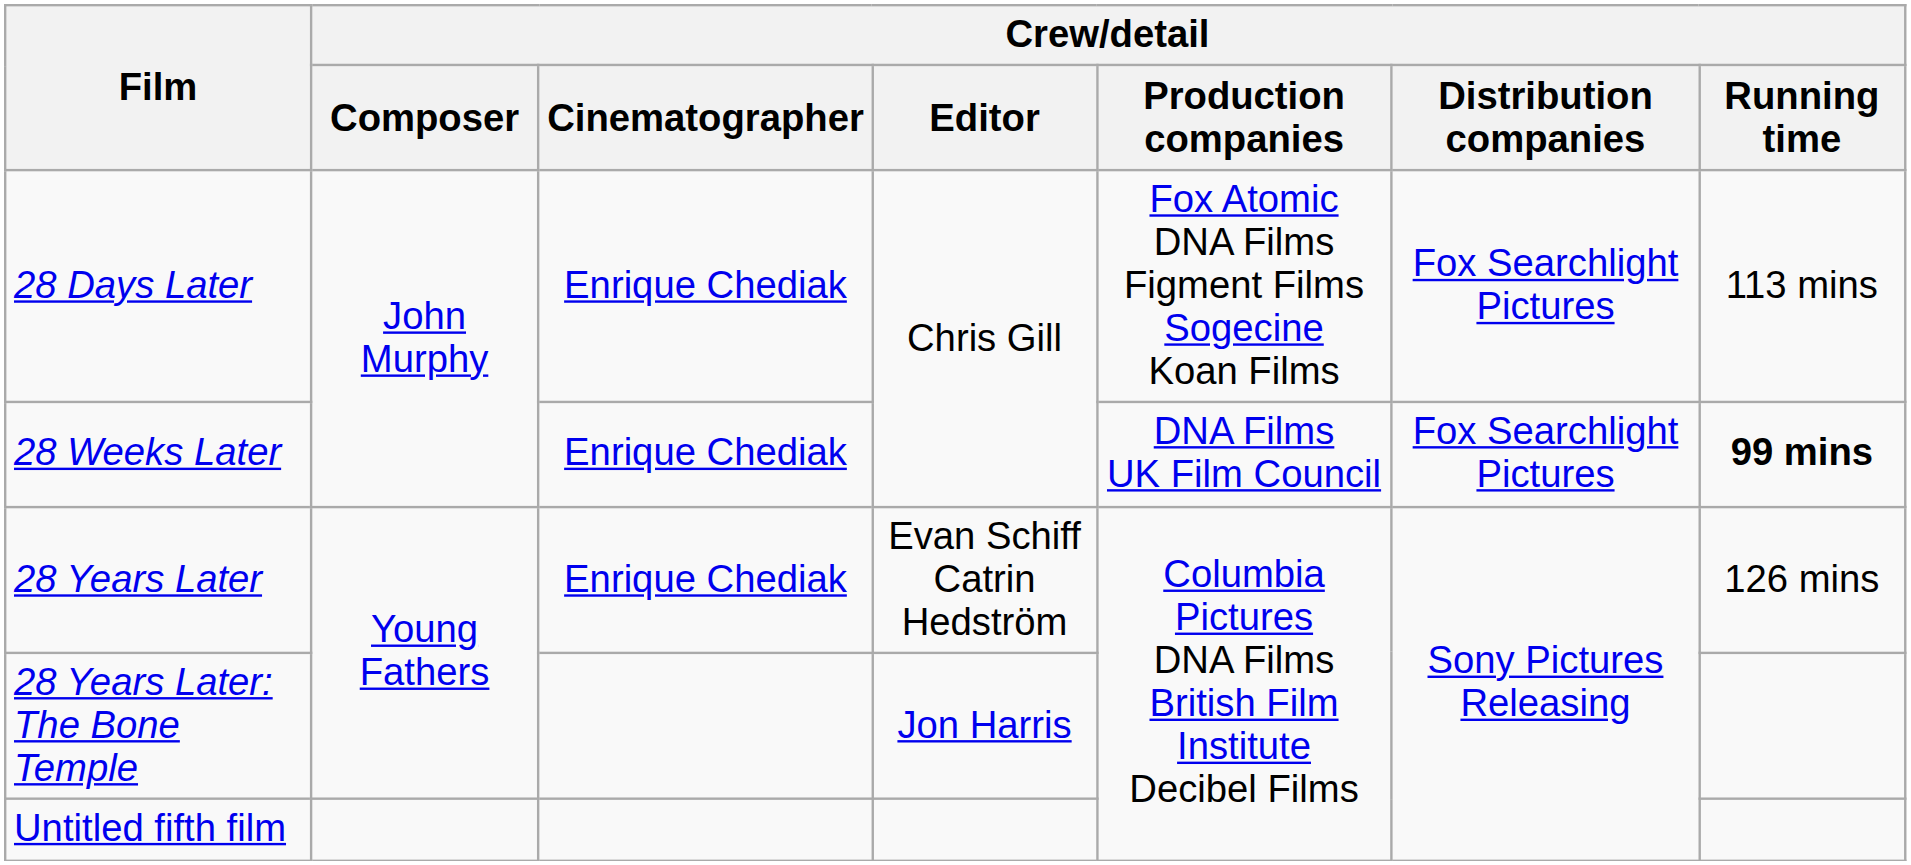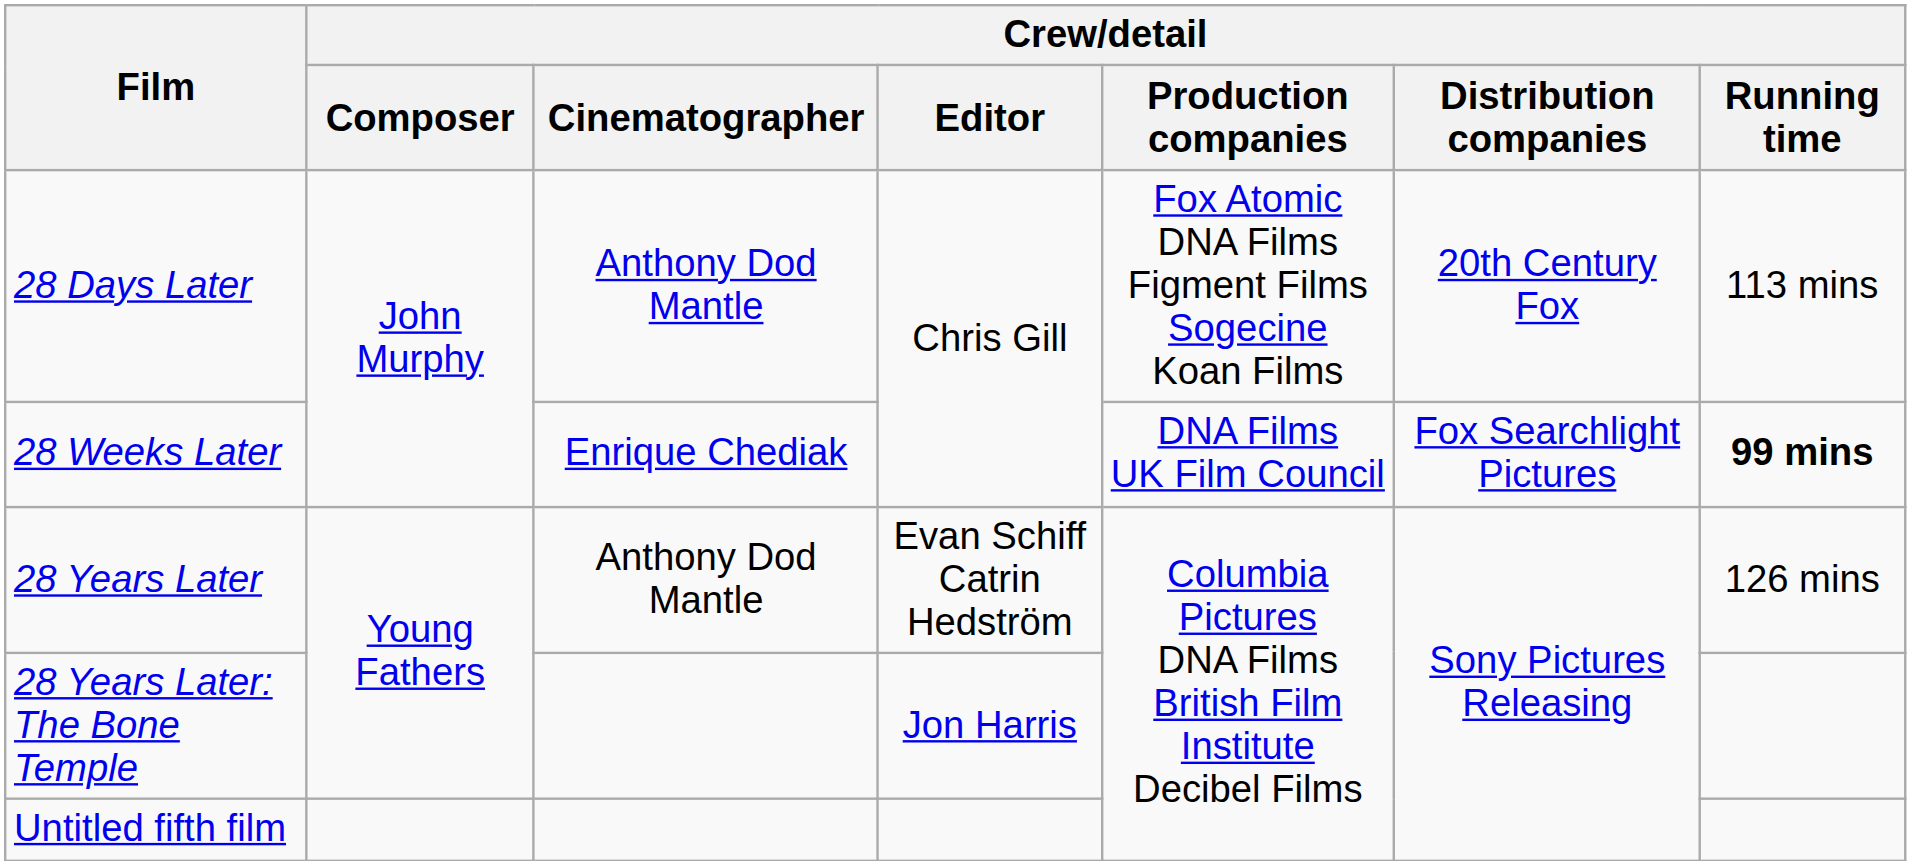28 Days Later | Crew/detail / Cinematographer: Enrique Chediak -> Anthony Dod Mantle
28 Days Later | Crew/detail / Distribution companies: Fox Searchlight Pictures -> 20th Century Fox
28 Years Later | Crew/detail / Cinematographer: Enrique Chediak -> Anthony Dod Mantle
